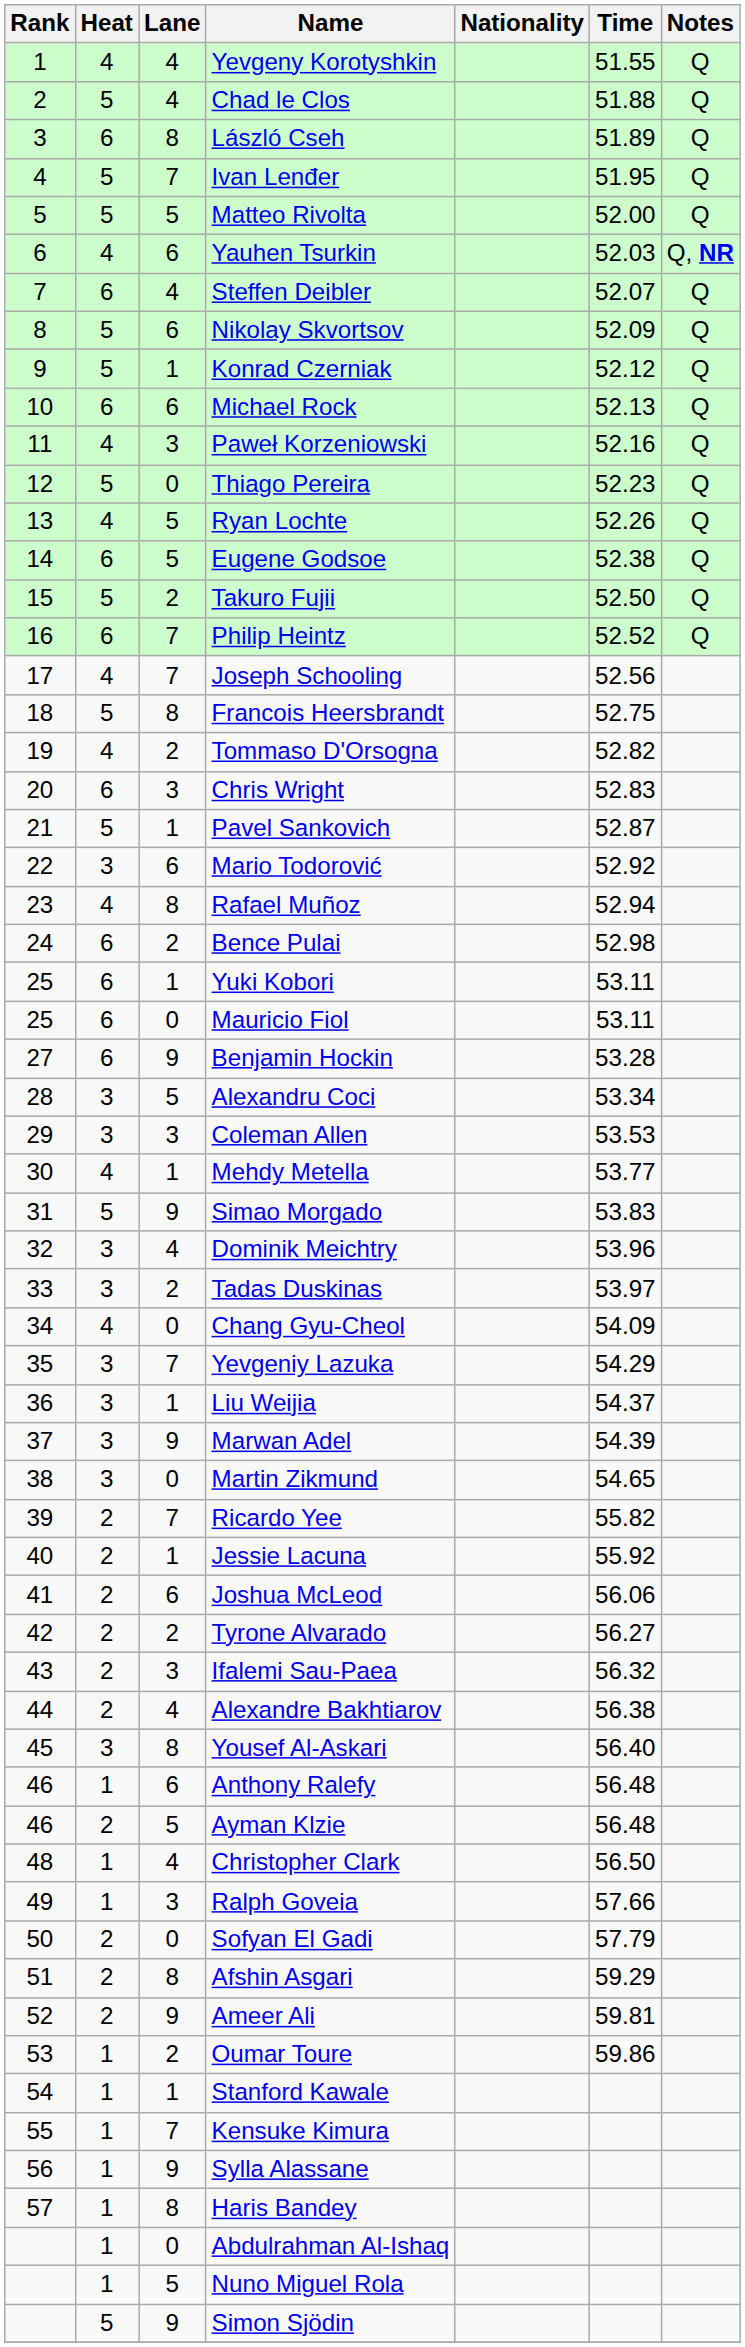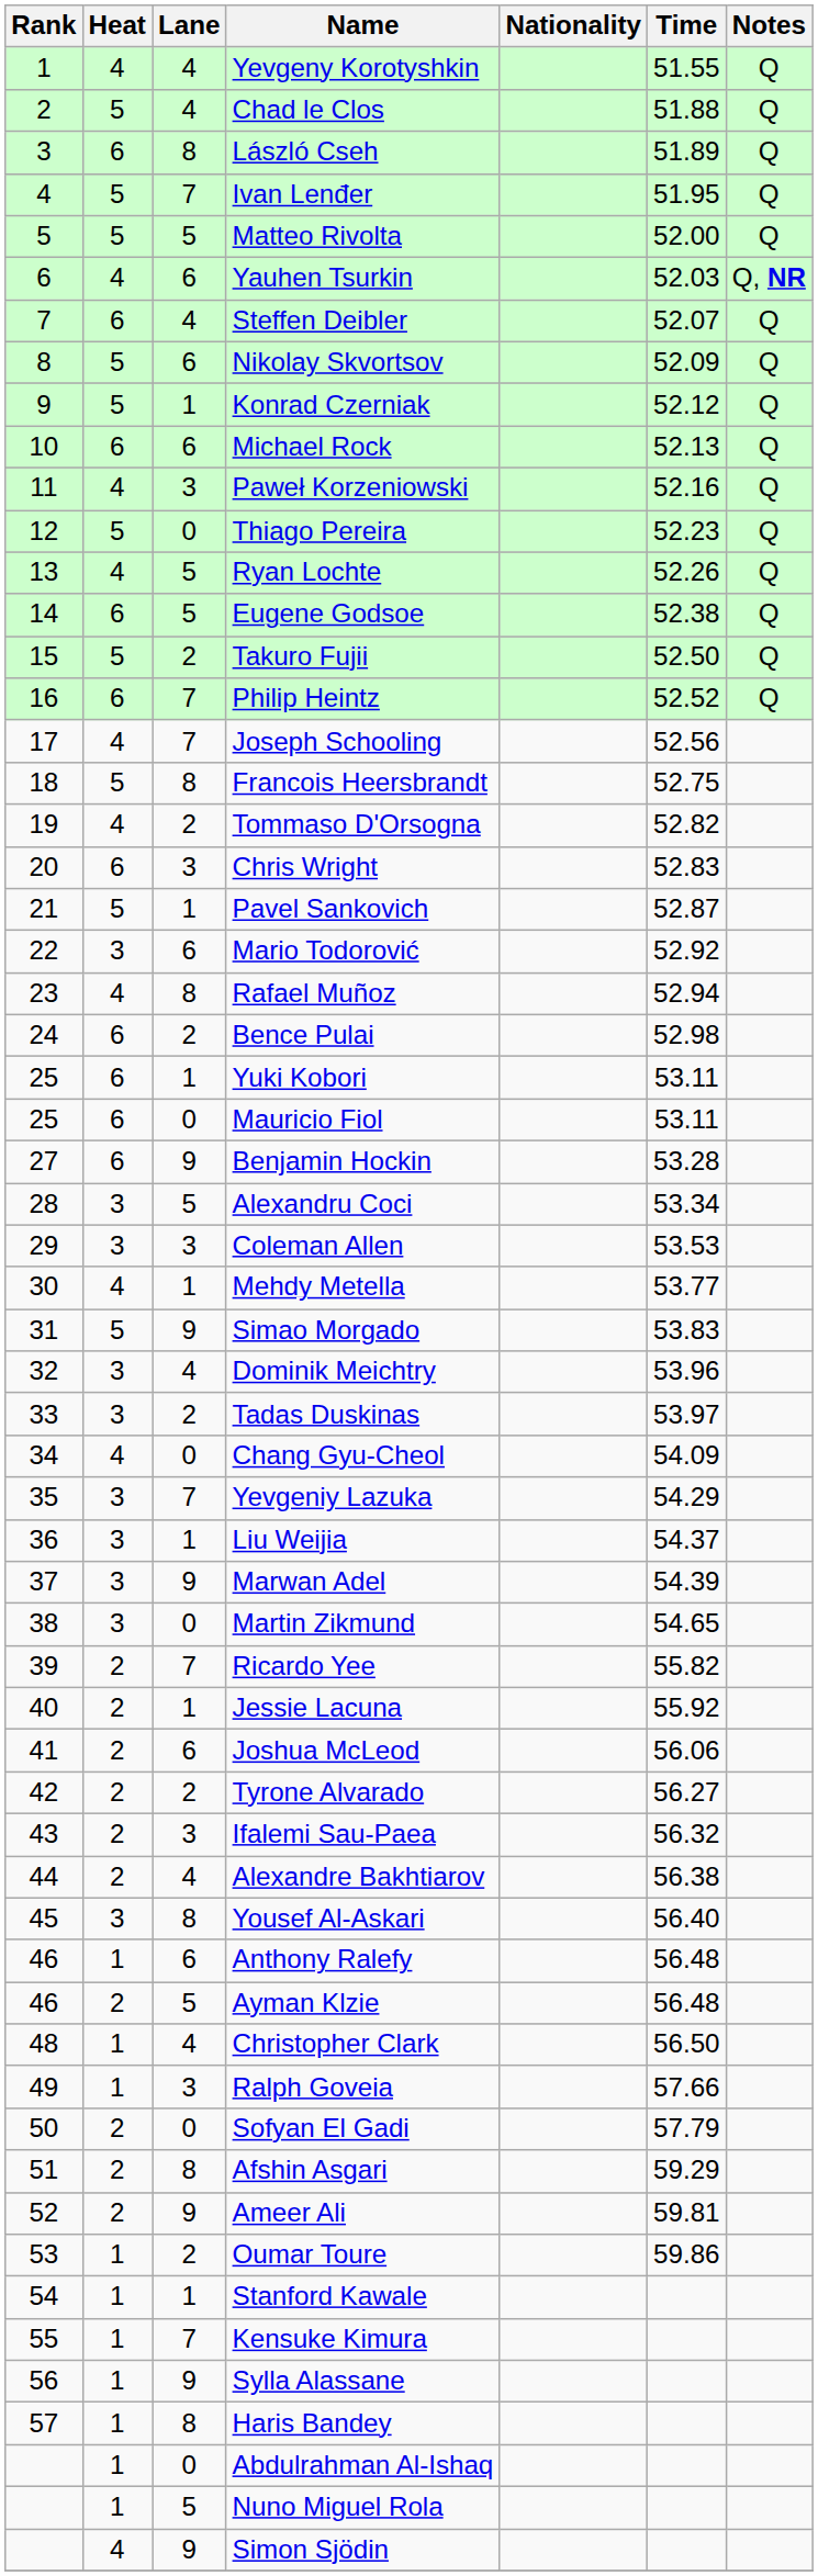Simon Sjödin | Heat: 5 -> 4
